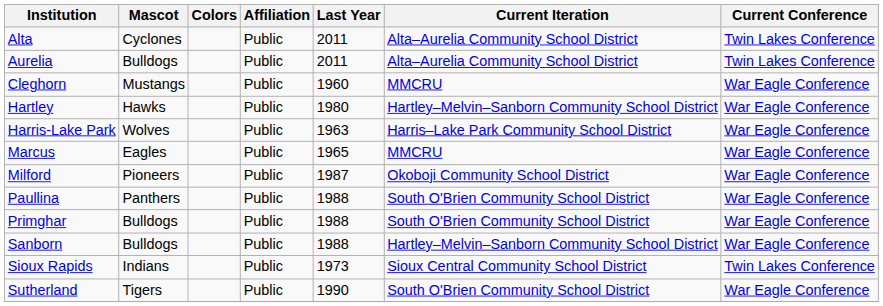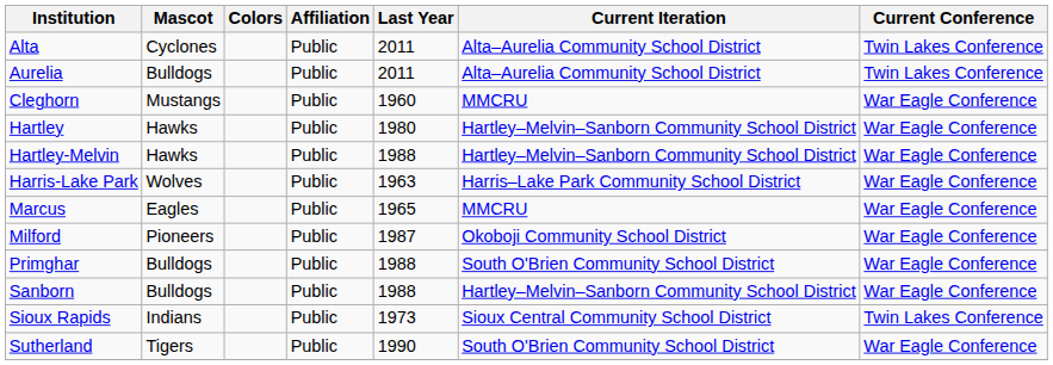+ row: Hartley-Melvin | Hawks | Public | 1988 | Hartley–Melvin–Sanborn Community School District | War Eagle Conference
- row: Paullina | Panthers | Public | 1988 | South O'Brien Community School District | War Eagle Conference
